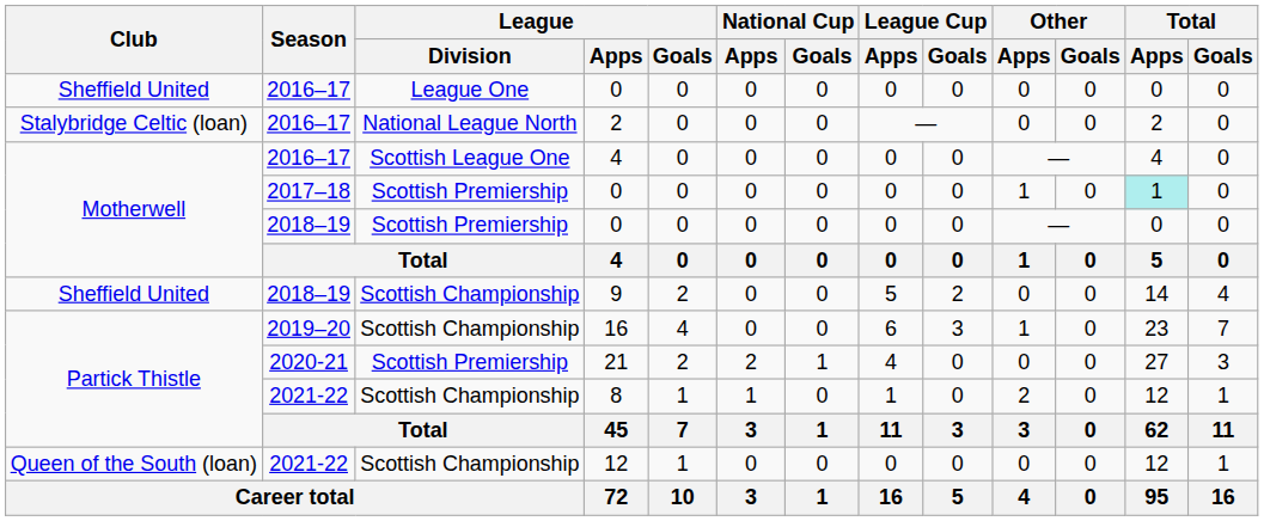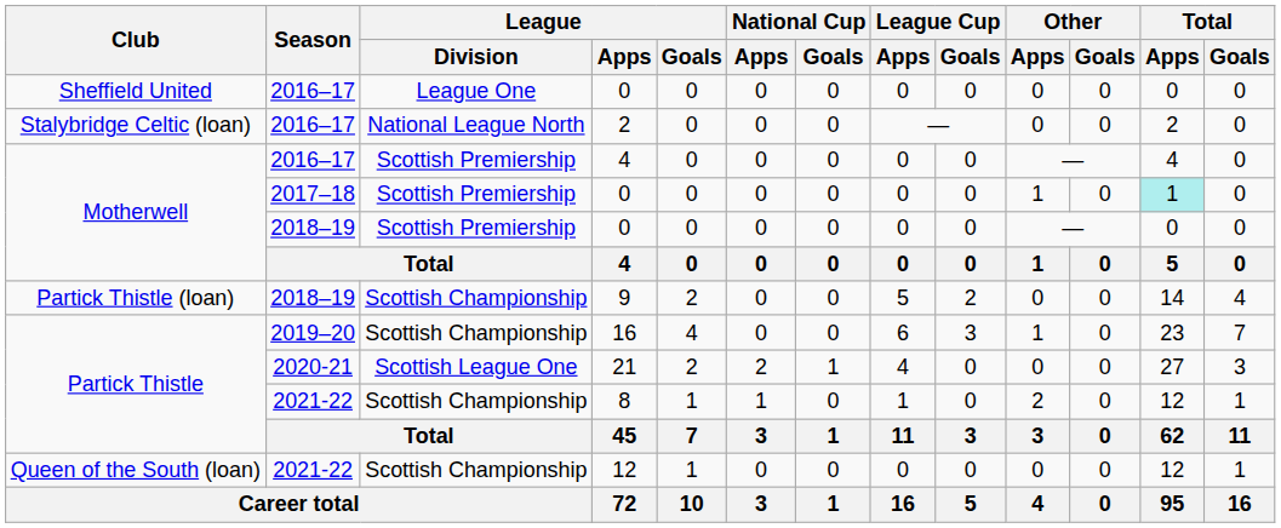2016–17 / 4 | League / Division: Scottish League One -> Scottish Premiership
9 | Club: Sheffield United -> Partick Thistle (loan)
21 | League / Division: Scottish Premiership -> Scottish League One
